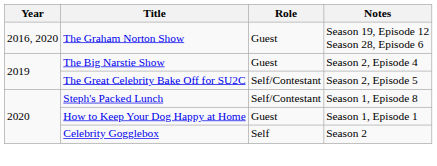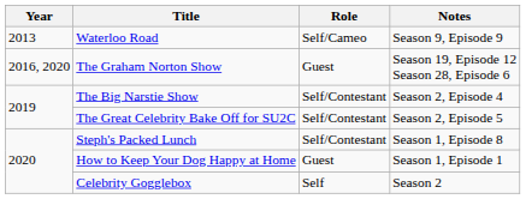+ row: 2013 | Waterloo Road | Self/Cameo | Season 9, Episode 9
The Big Narstie Show | Role: Guest -> Self/Contestant
